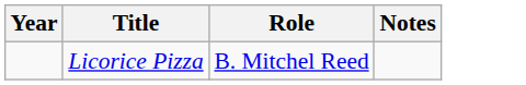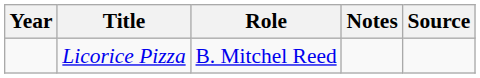+ column: Source
